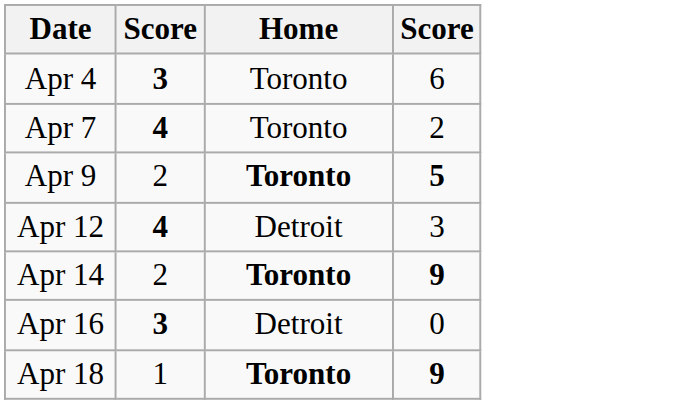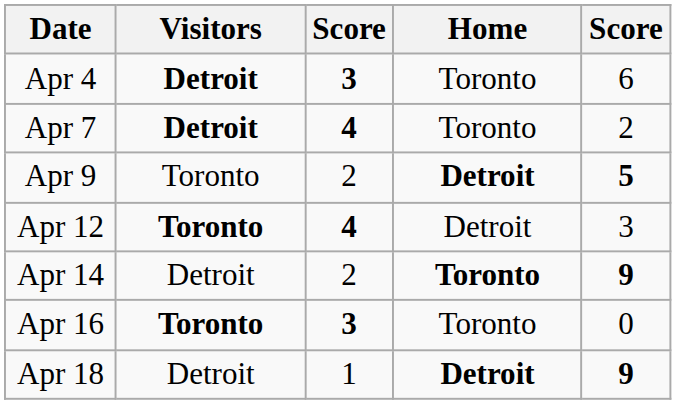+ column: Visitors | Detroit | Detroit | Toronto | Toronto | Detroit | Toronto | Detroit
Apr 9 | Home: Toronto -> Detroit
Apr 16 | Home: Detroit -> Toronto
Apr 18 | Home: Toronto -> Detroit
